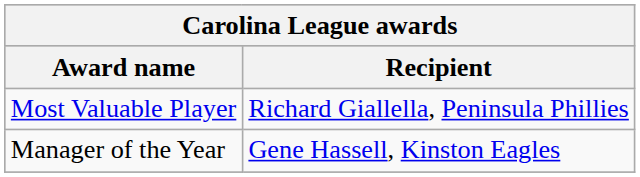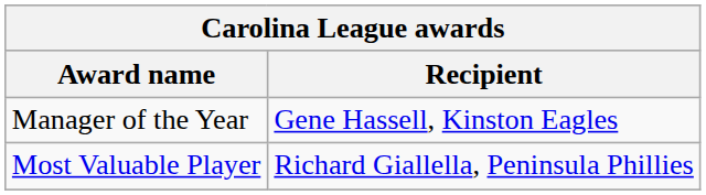rows swapped: Most Valuable Player <-> Manager of the Year
